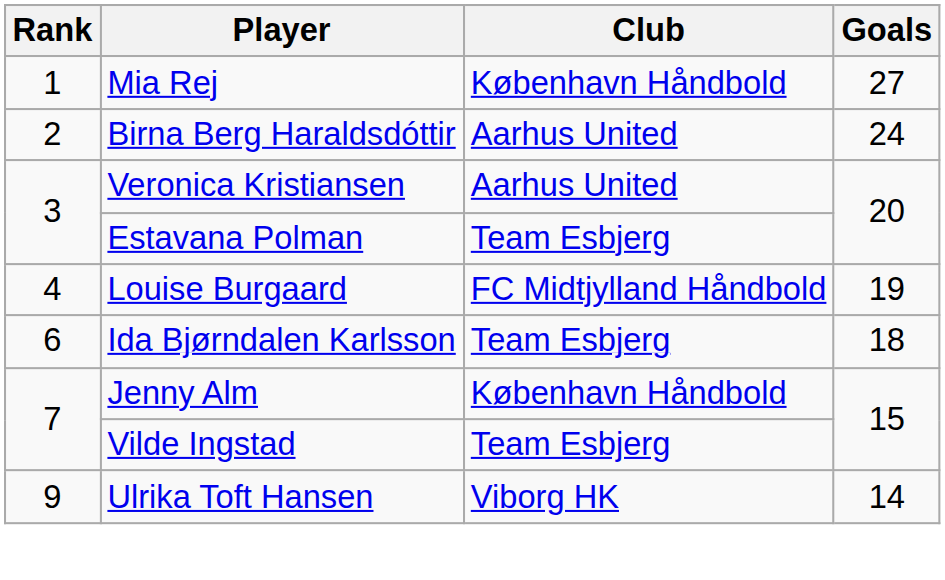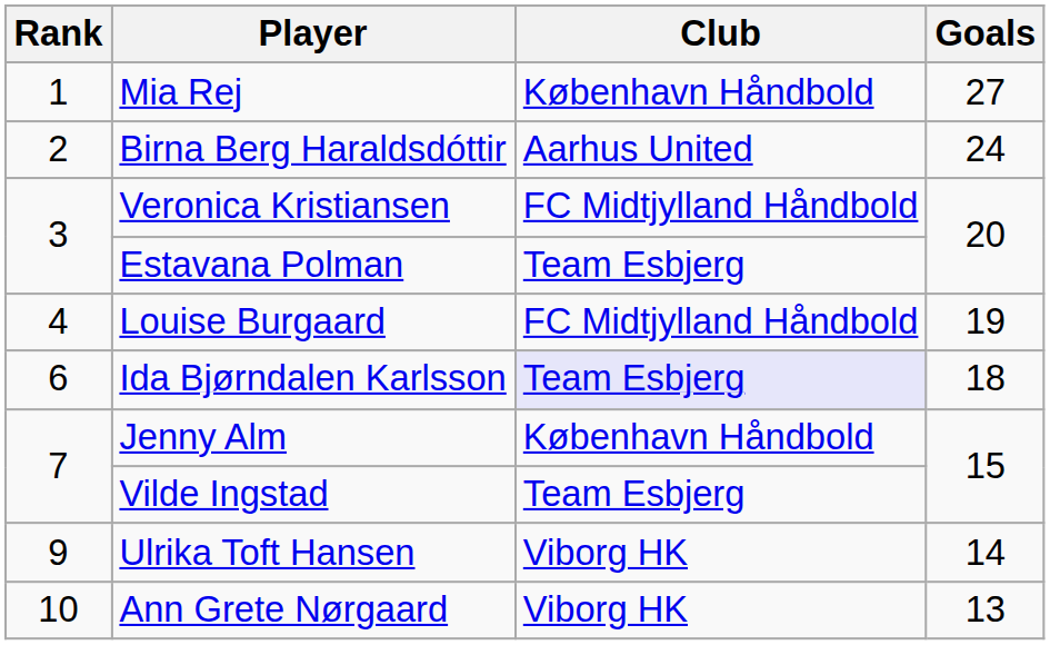Veronica Kristiansen | Club: Aarhus United -> FC Midtjylland Håndbold
Ida Bjørndalen Karlsson | Club: no background -> lavender background
+ row: 10 | Ann Grete Nørgaard | Viborg HK | 13
